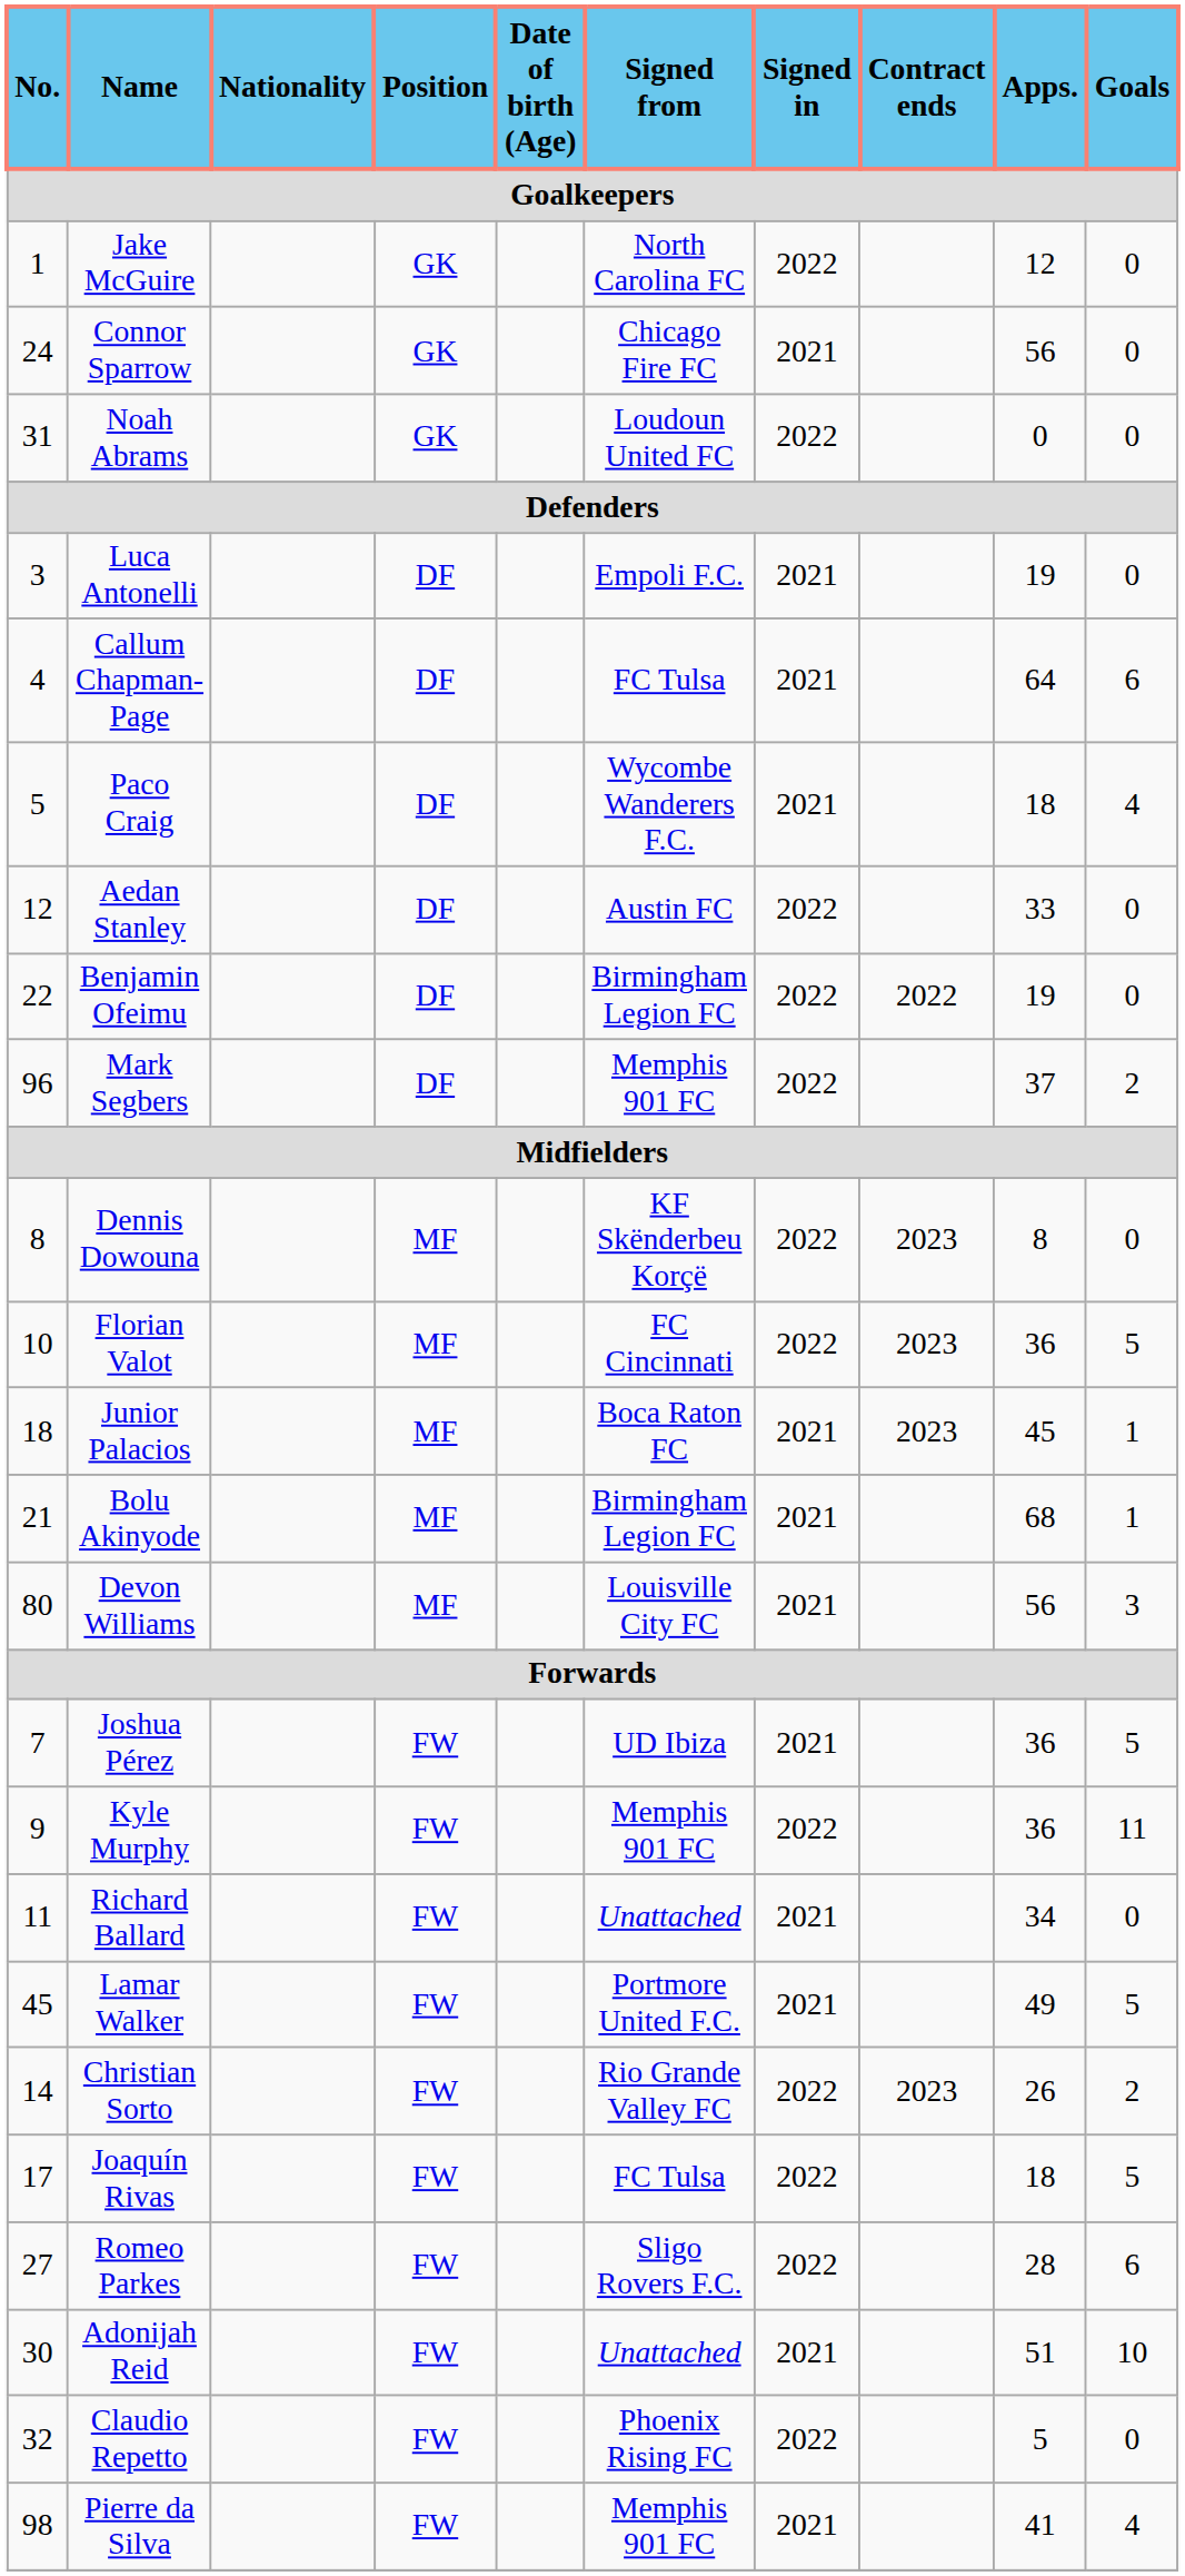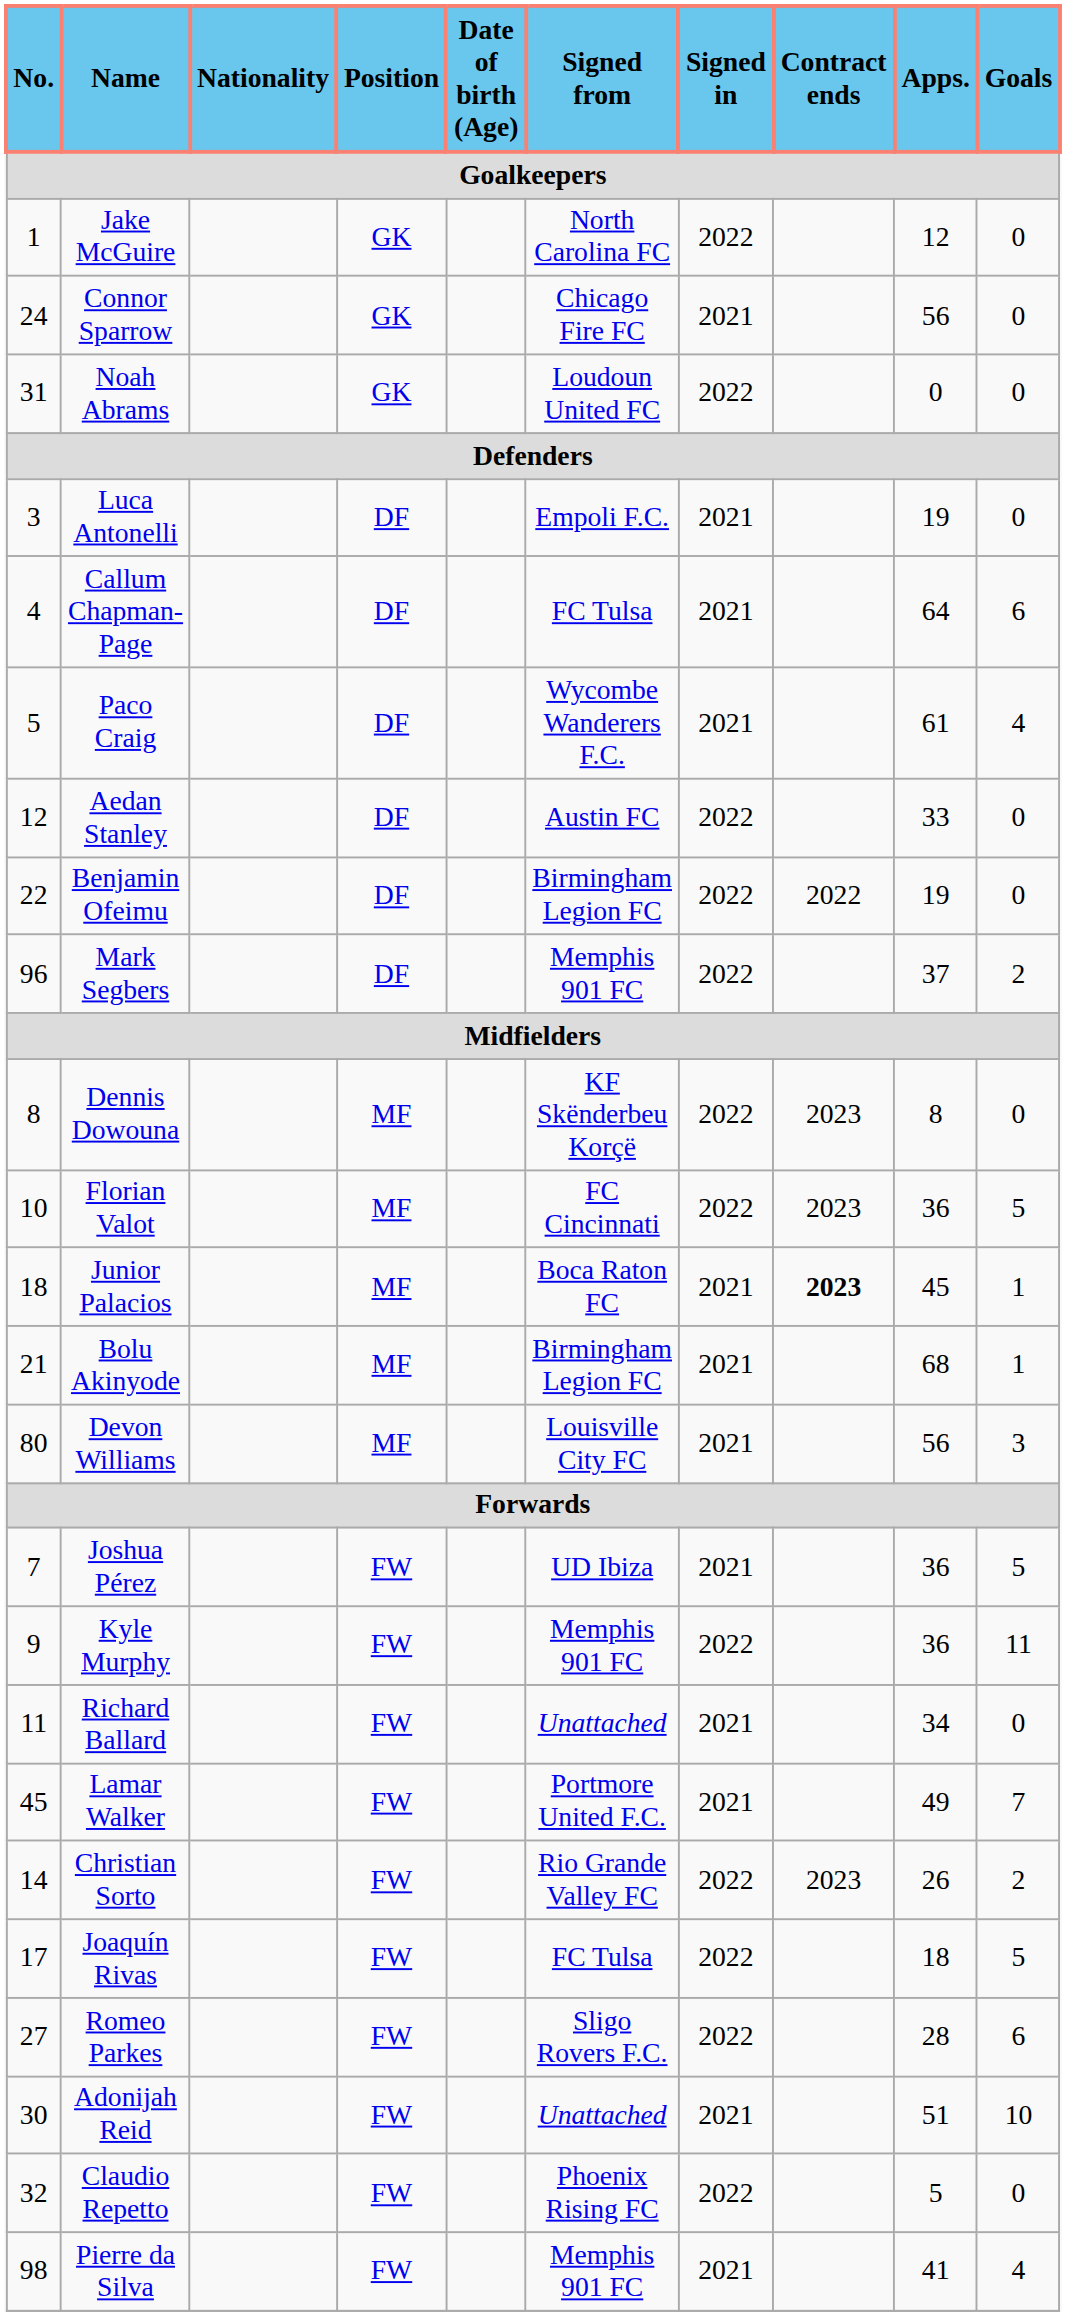Paco Craig | Apps.: 18 -> 61
Junior Palacios | Contract ends: normal -> bold
Lamar Walker | Goals: 5 -> 7
